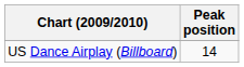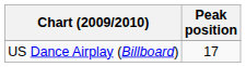US Dance Airplay (Billboard) | Peak position: 14 -> 17
